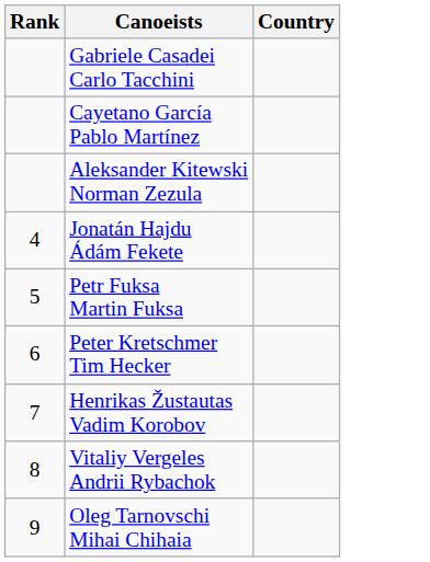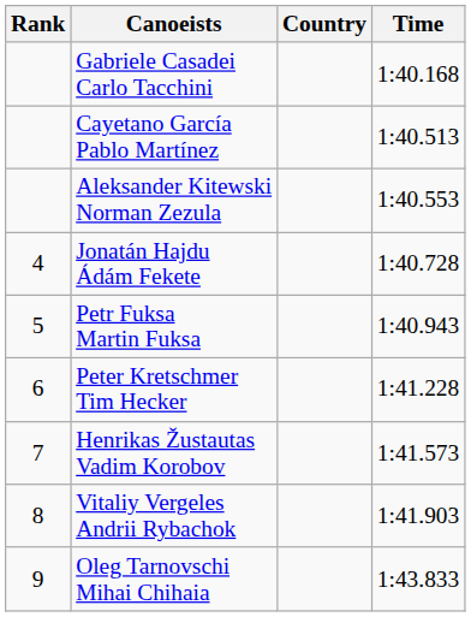+ column: Time | 1:40.168 | 1:40.513 | 1:40.553 | 1:40.728 | 1:40.943 | 1:41.228 | 1:41.573 | 1:41.903 | 1:43.833
